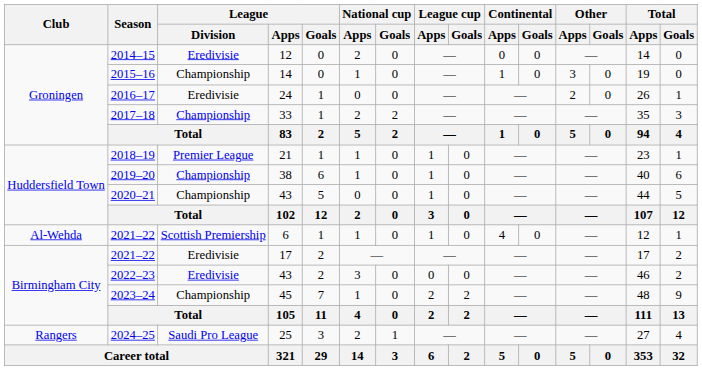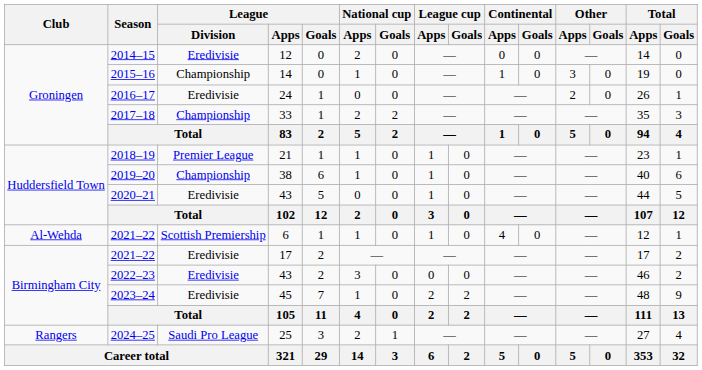2020–21 | League / Division: Championship -> Eredivisie
2023–24 | League / Division: Championship -> Eredivisie
